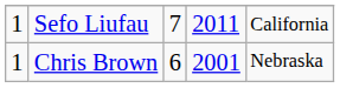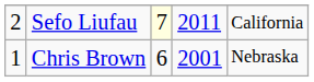Sefo Liufau | column 1: 1 -> 2
Sefo Liufau | column 3: no background -> lightyellow background
